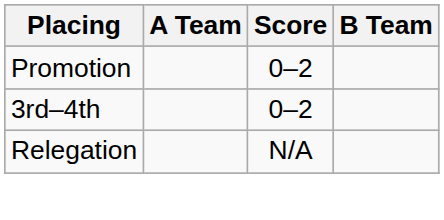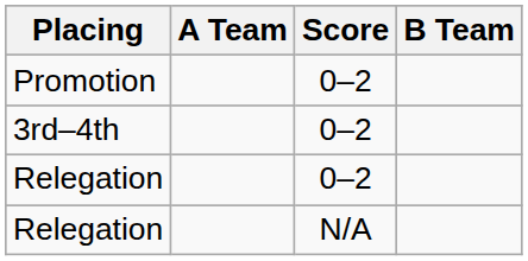+ row: Relegation | 0–2
